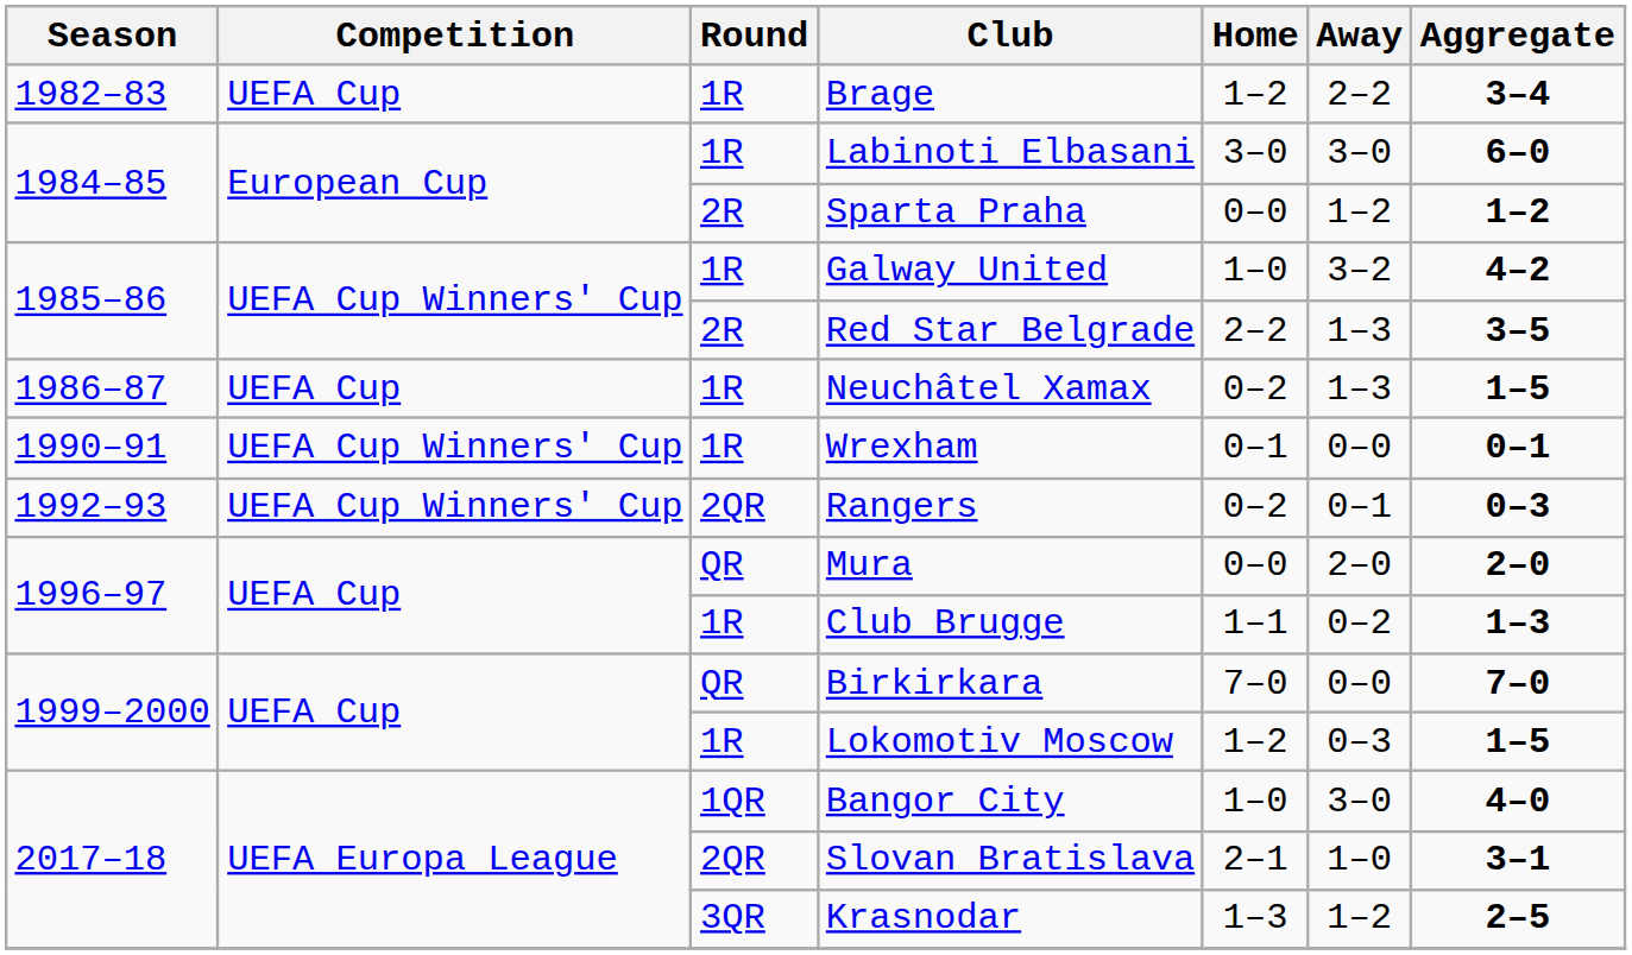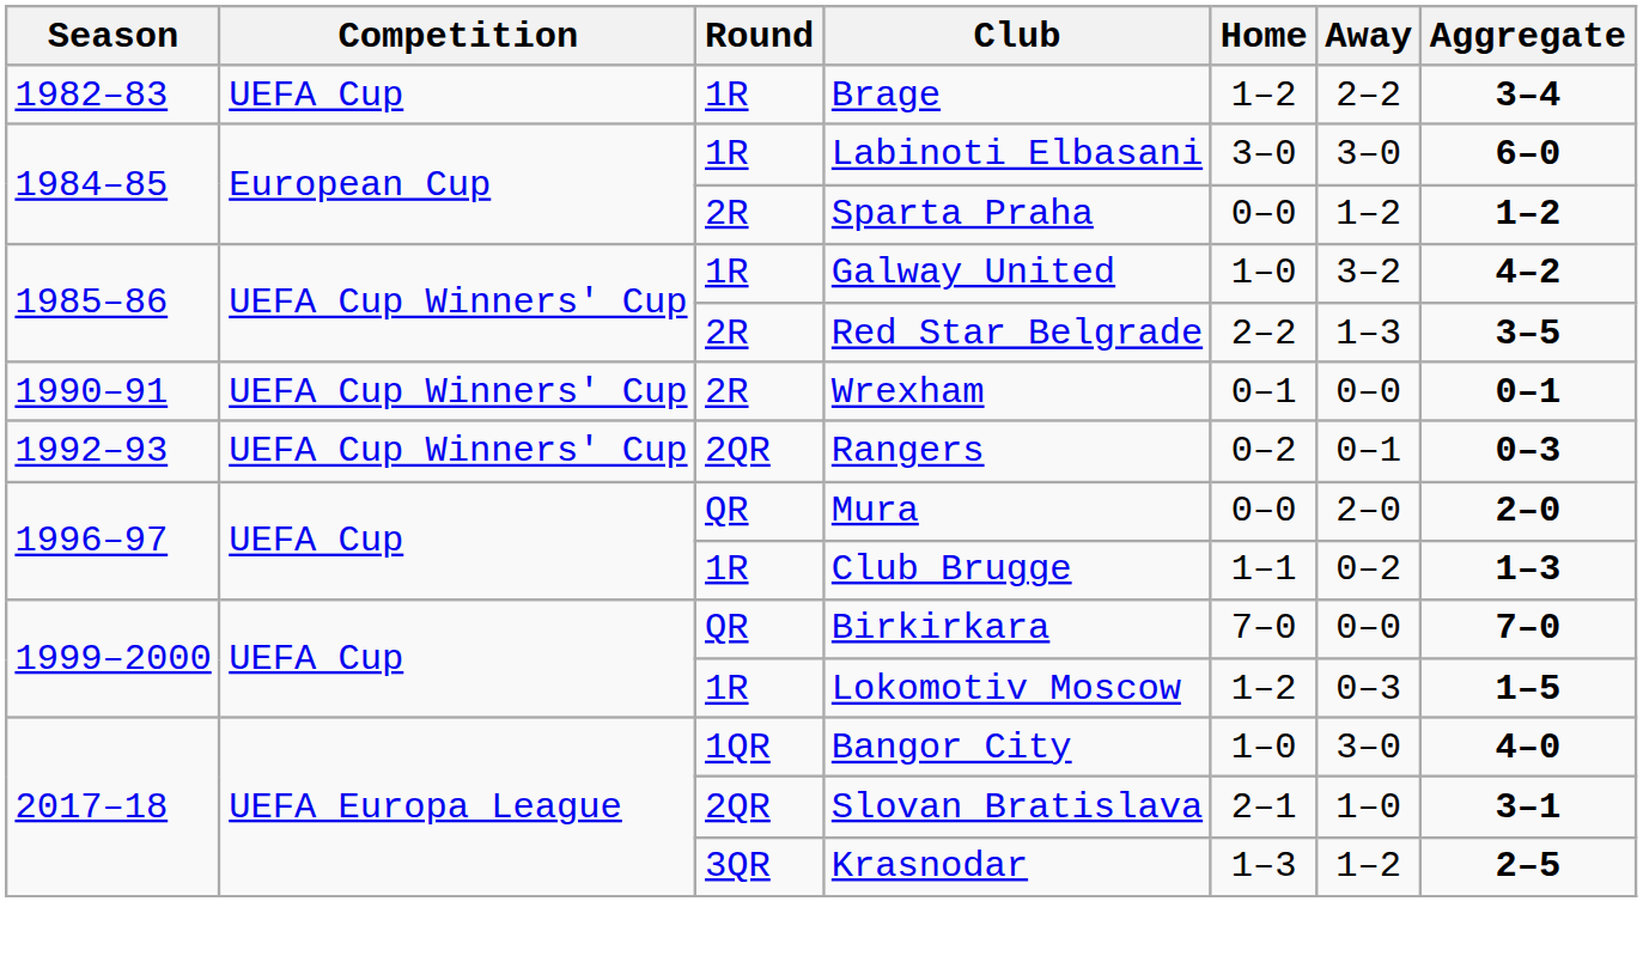- row: 1986–87 | UEFA Cup | 1R | Neuchâtel Xamax | 0–2 | 1–3 | 1–5
Wrexham | Round: 1R -> 2R
